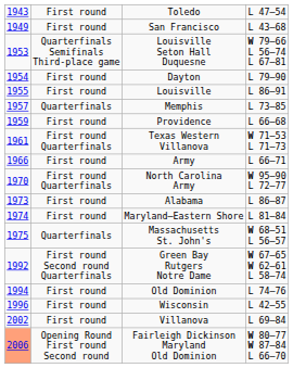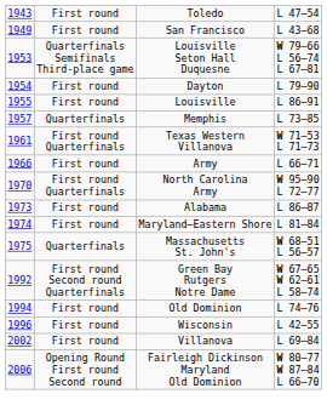- row: 1959 | First round | Providence | L 66–68
Fairleigh Dickinson Maryland Old Dominion | column 1: lightsalmon background -> no background
